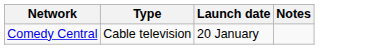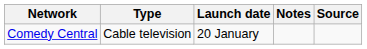+ column: Source
